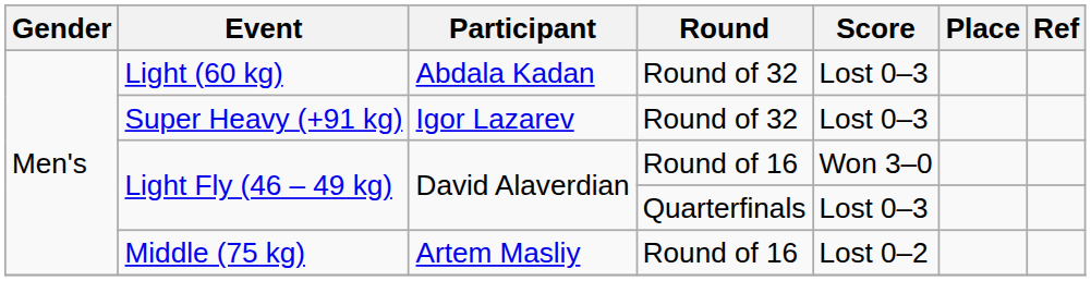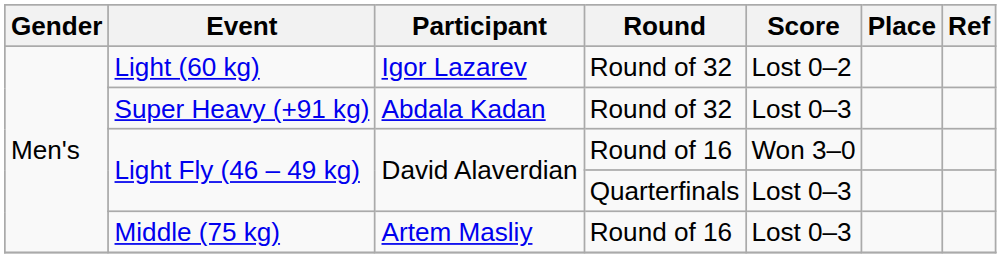Light (60 kg) | Participant: Abdala Kadan -> Igor Lazarev
Light (60 kg) | Score: Lost 0–3 -> Lost 0–2
Super Heavy (+91 kg) | Participant: Igor Lazarev -> Abdala Kadan
Middle (75 kg) | Score: Lost 0–2 -> Lost 0–3
